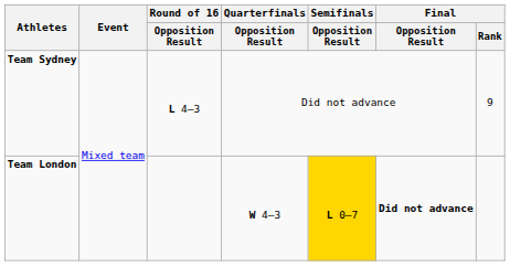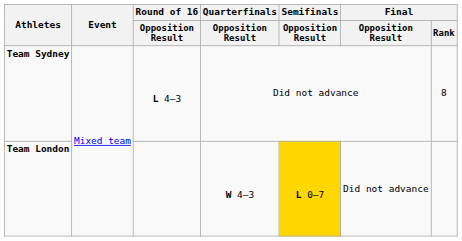Team Sydney | Final / Rank: 9 -> 8
Team London | Final / Opposition Result: bold -> normal
